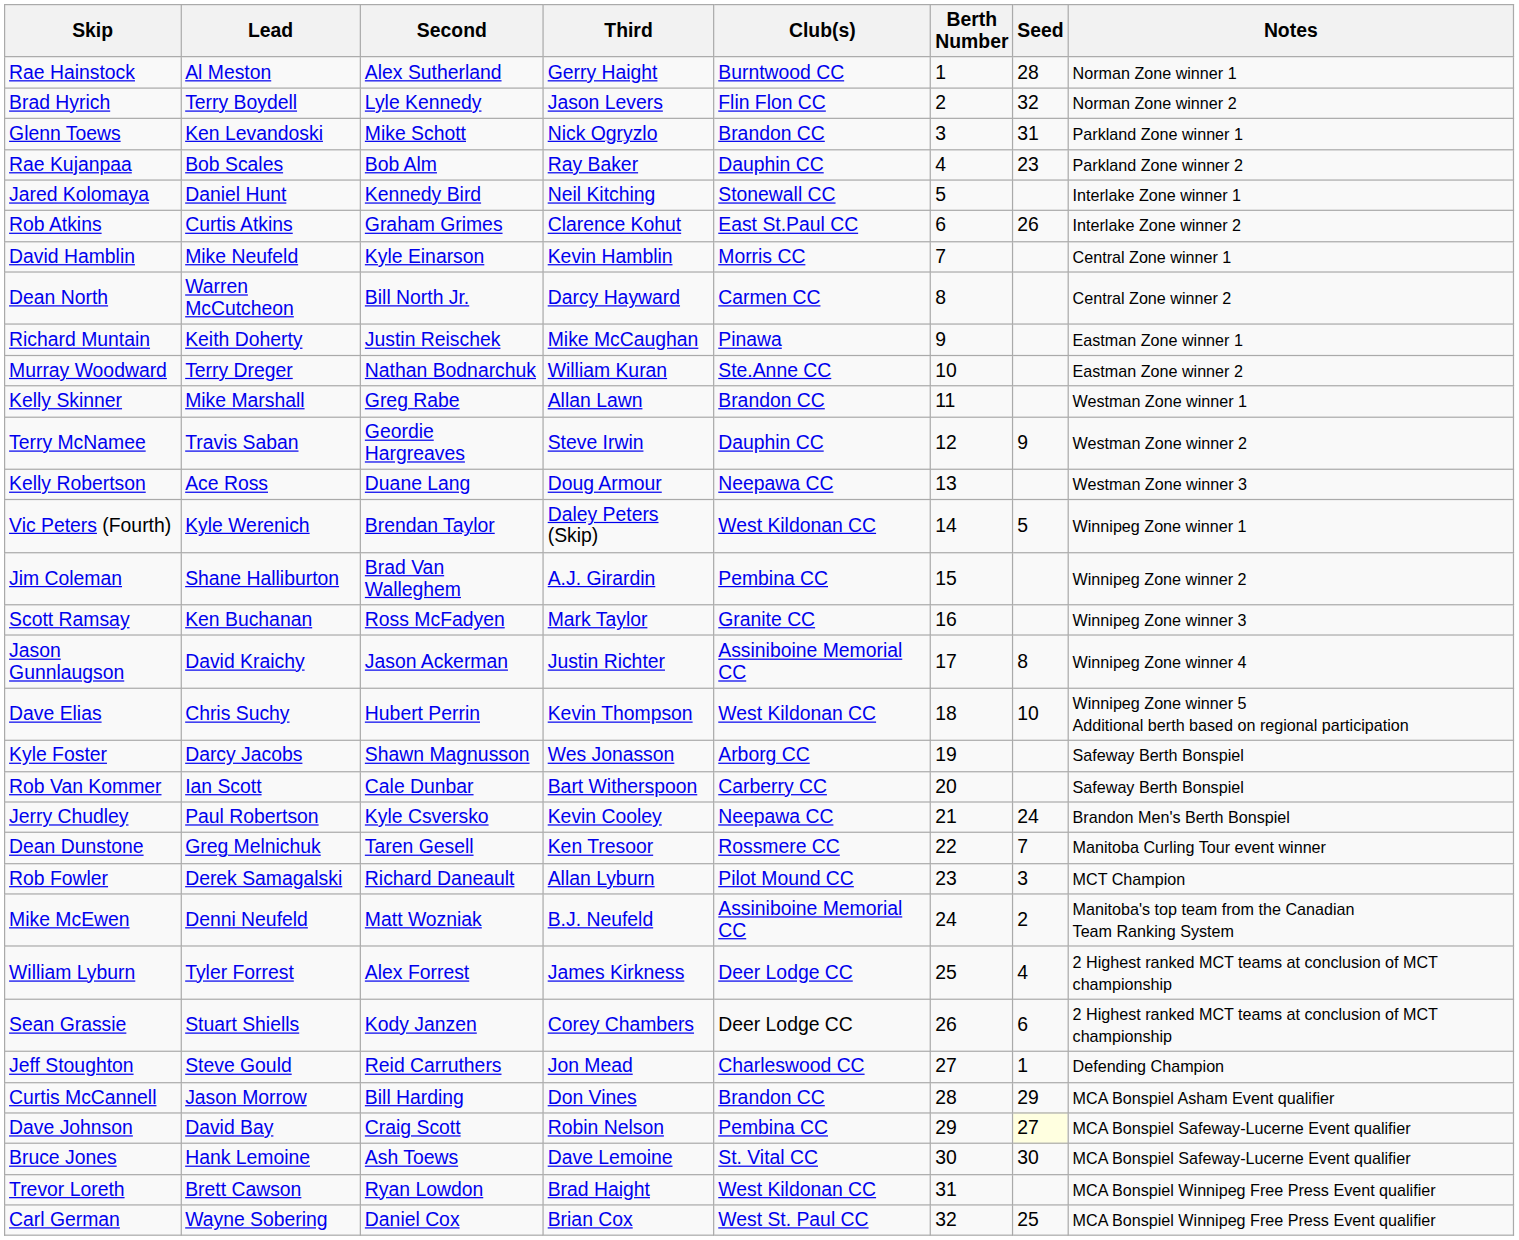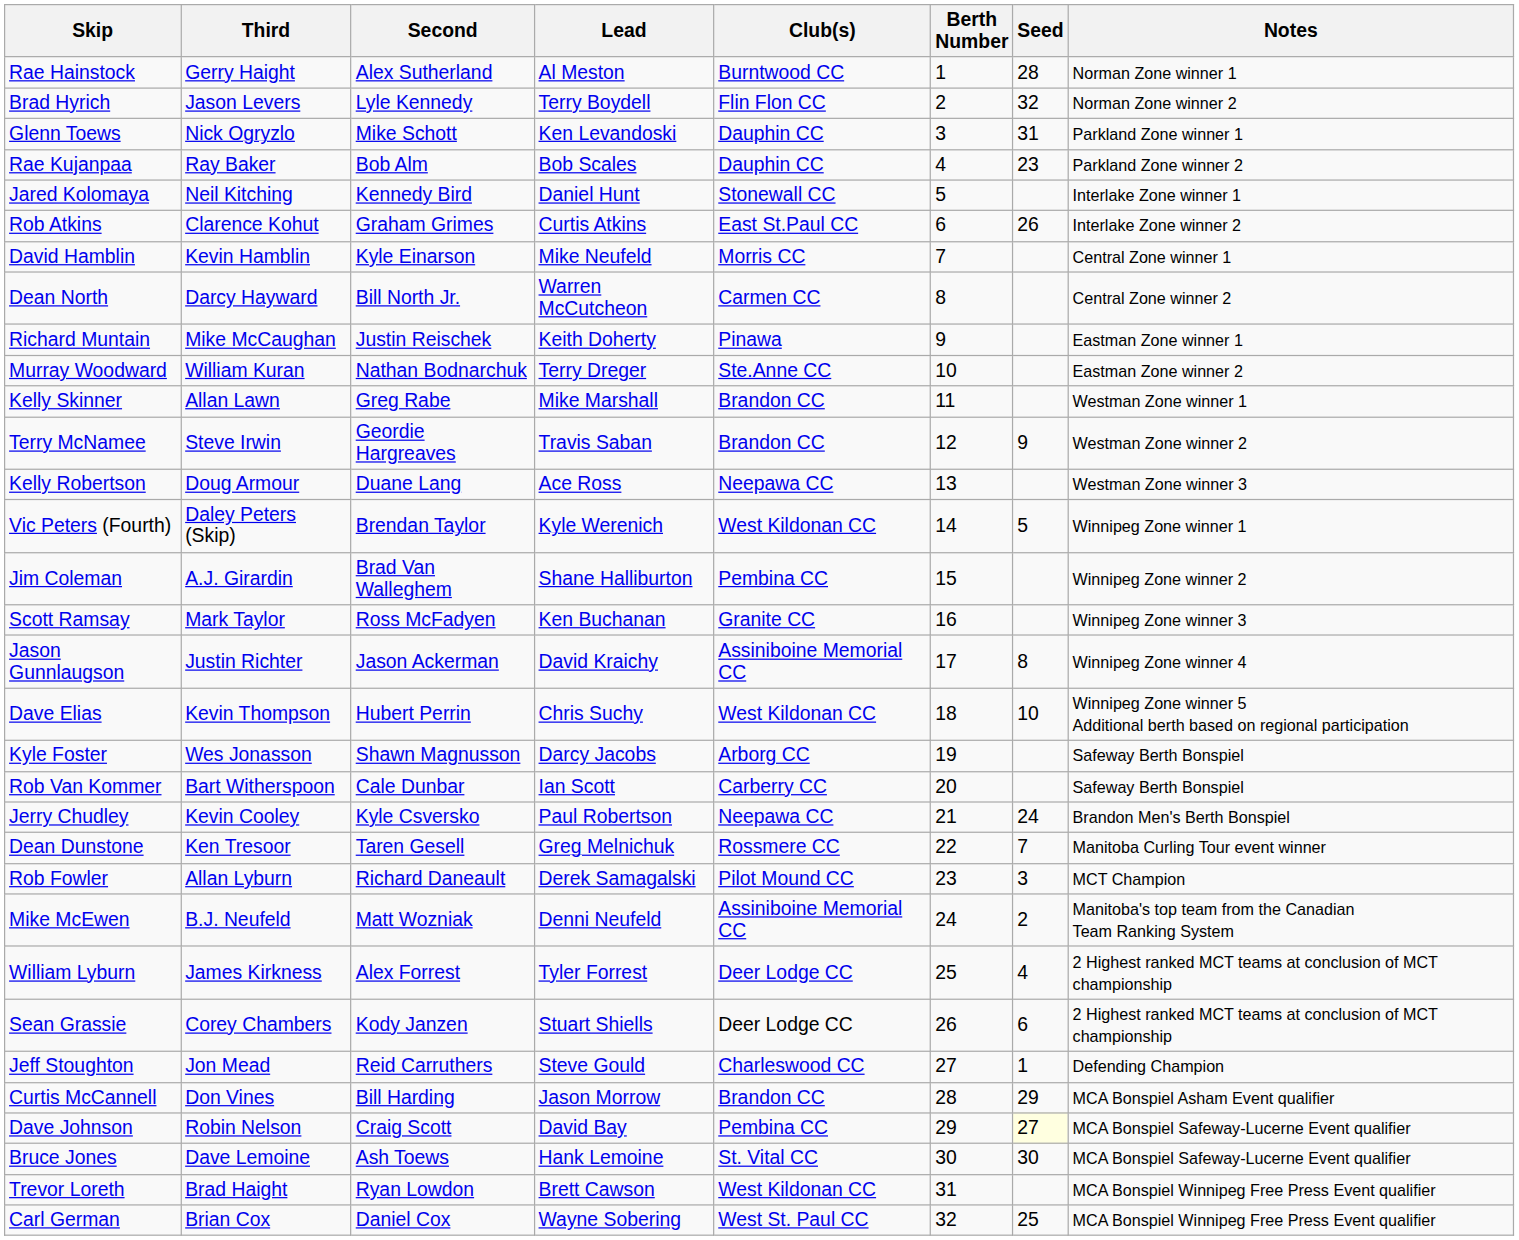columns swapped: Third <-> Lead
Glenn Toews | Club(s): Brandon CC -> Dauphin CC
Terry McNamee | Club(s): Dauphin CC -> Brandon CC
